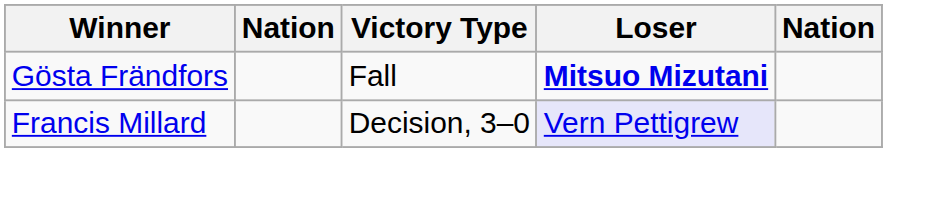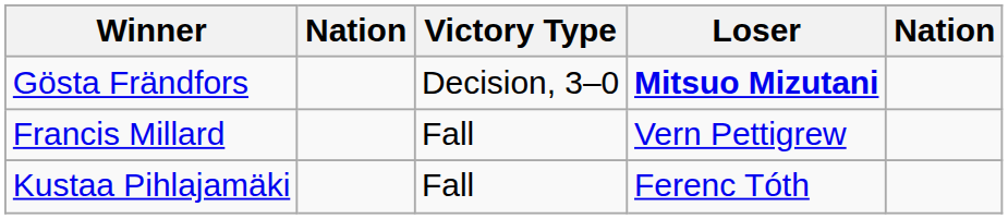Gösta Frändfors | Victory Type: Fall -> Decision, 3–0
Francis Millard | Victory Type: Decision, 3–0 -> Fall
Francis Millard | Loser: lavender background -> no background
+ row: Kustaa Pihlajamäki | Fall | Ferenc Tóth
